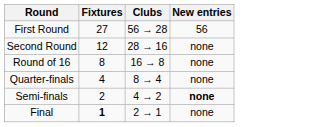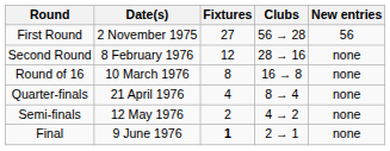+ column: Date(s) | 2 November 1975 | 8 February 1976 | 10 March 1976 | 21 April 1976 | 12 May 1976 | 9 June 1976
Semi-finals | New entries: bold -> normal
